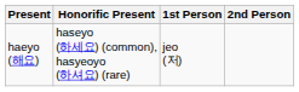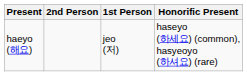columns swapped: Honorific Present <-> 2nd Person
